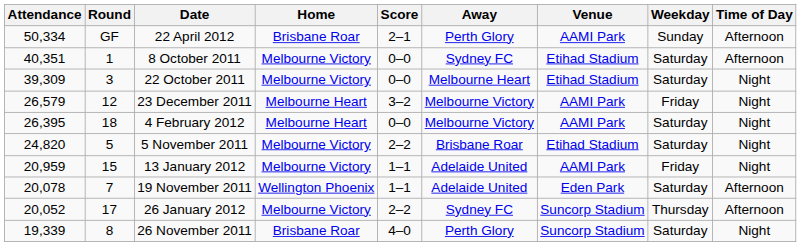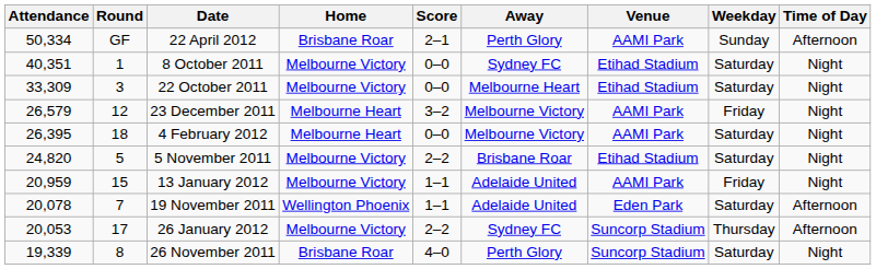8 October 2011 | Time of Day: Afternoon -> Night
22 October 2011 | Attendance: 39,309 -> 33,309
26 January 2012 | Attendance: 20,052 -> 20,053
